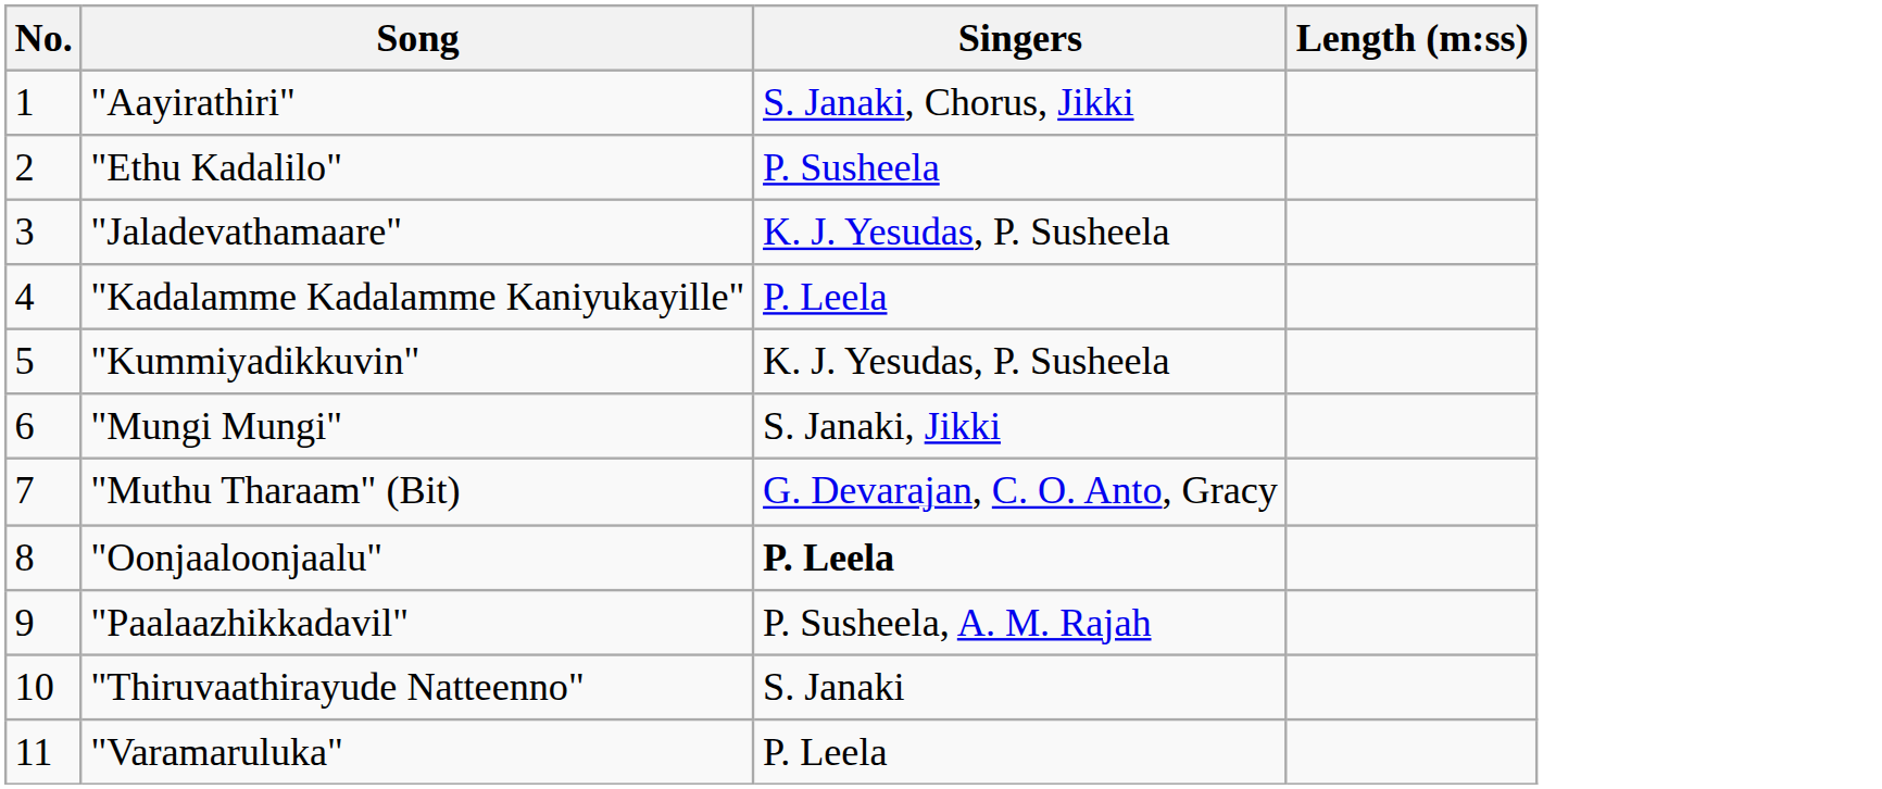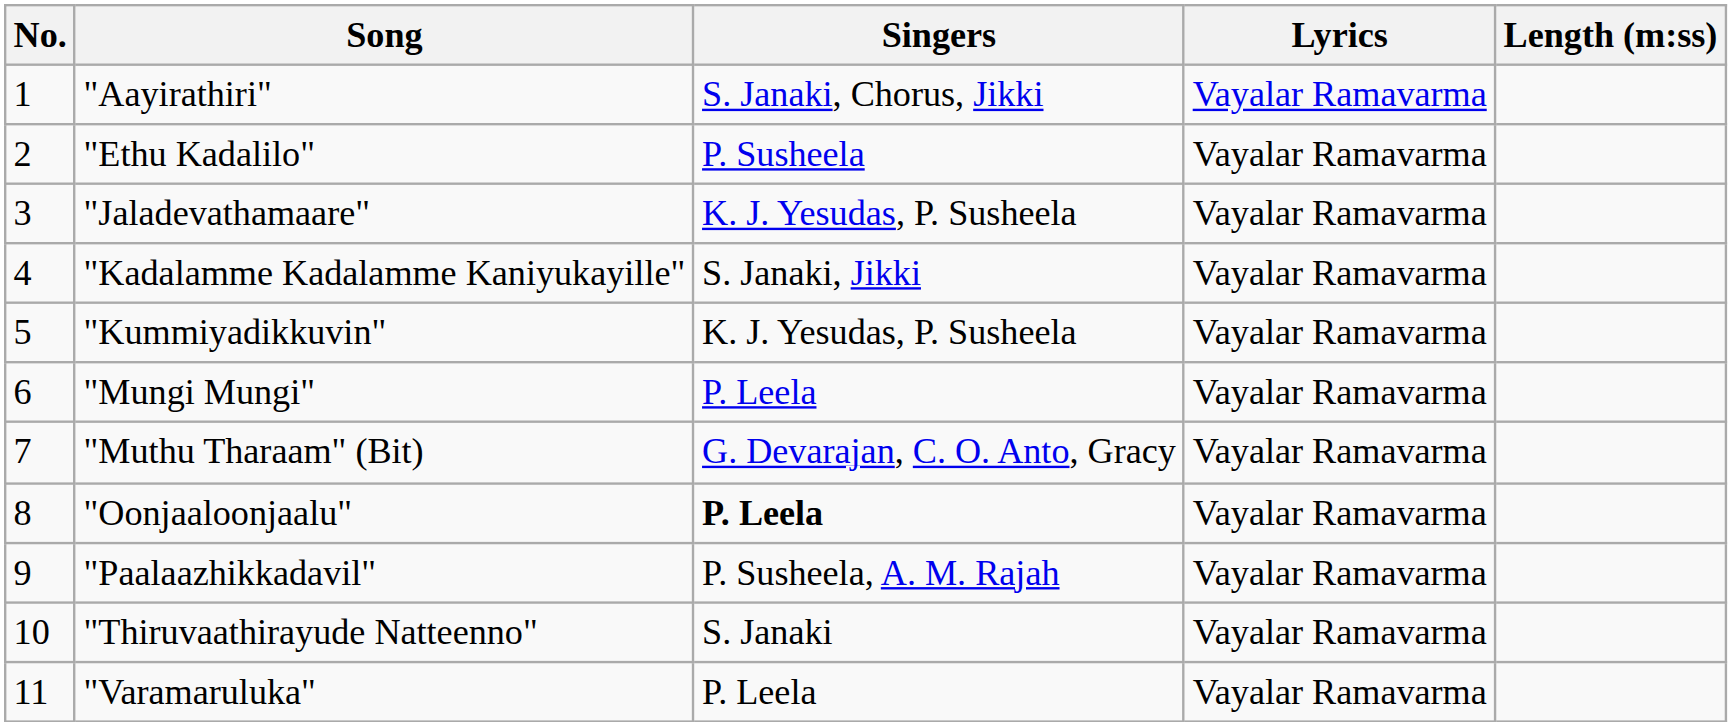+ column: Lyrics | Vayalar Ramavarma | Vayalar Ramavarma | Vayalar Ramavarma | Vayalar Ramavarma | Vayalar Ramavarma | Vayalar Ramavarma | Vayalar Ramavarma | Vayalar Ramavarma | Vayalar Ramavarma | Vayalar Ramavarma | Vayalar Ramavarma
"Kadalamme Kadalamme Kaniyukayille" | Singers: P. Leela -> S. Janaki, Jikki
"Mungi Mungi" | Singers: S. Janaki, Jikki -> P. Leela
